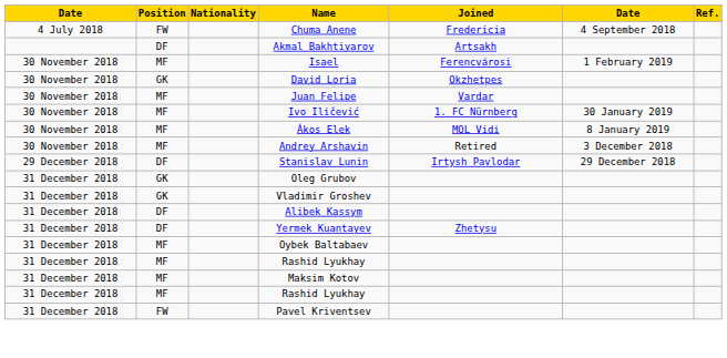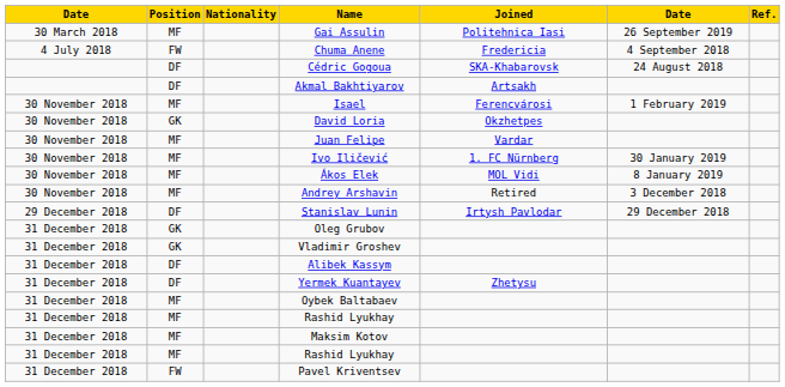+ row: 30 March 2018 | MF | Gai Assulin | Politehnica Iași | 26 September 2019
+ row: DF | Cédric Gogoua | SKA-Khabarovsk | 24 August 2018
